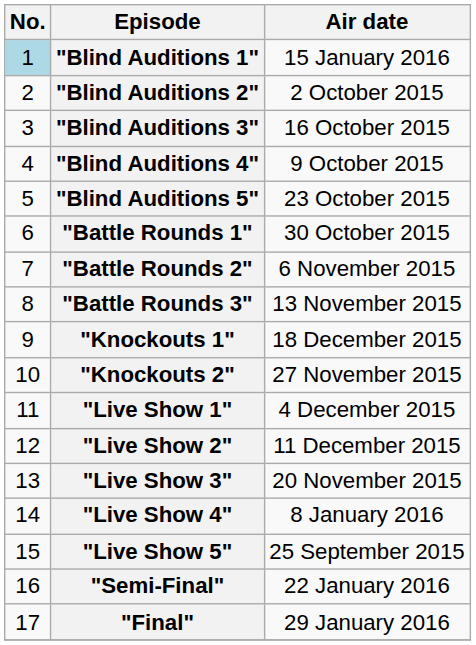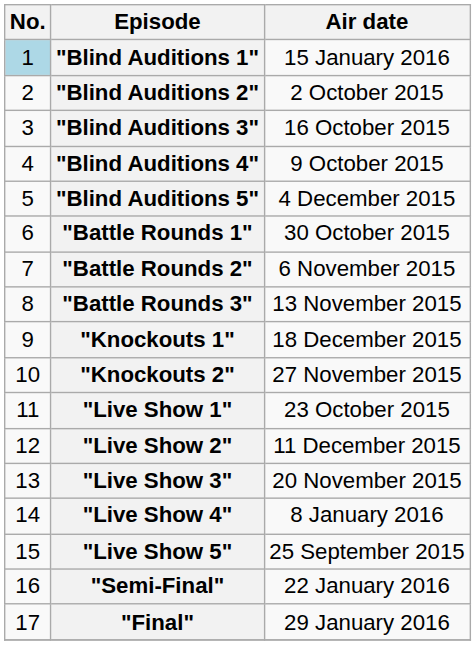"Blind Auditions 5" | Air date: 23 October 2015 -> 4 December 2015
"Live Show 1" | Air date: 4 December 2015 -> 23 October 2015
